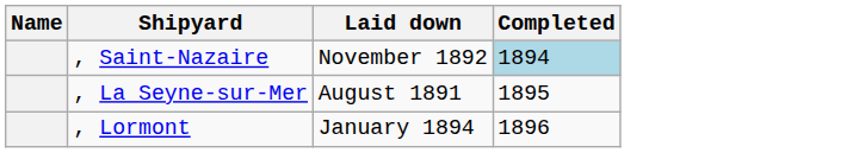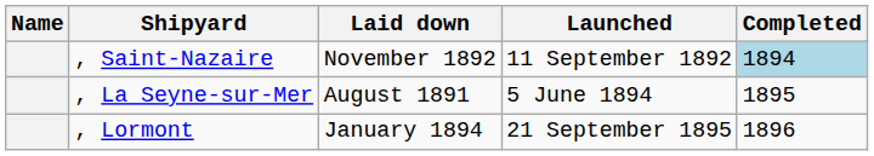+ column: Launched | 11 September 1892 | 5 June 1894 | 21 September 1895
